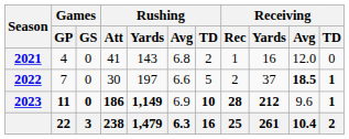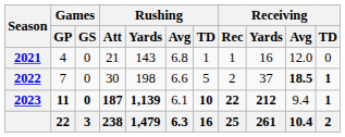2021 | Rushing / Att: 41 -> 21
2021 | Rushing / TD: 2 -> 1
2022 | Rushing / Yards: 197 -> 198
2023 | Rushing / Att: 186 -> 187
2023 | Rushing / Yards: 1,149 -> 1,139
2023 | Rushing / Avg: 6.9 -> 6.1
2023 | Receiving / Rec: 28 -> 22
2023 | Receiving / Avg: 9.6 -> 9.4
